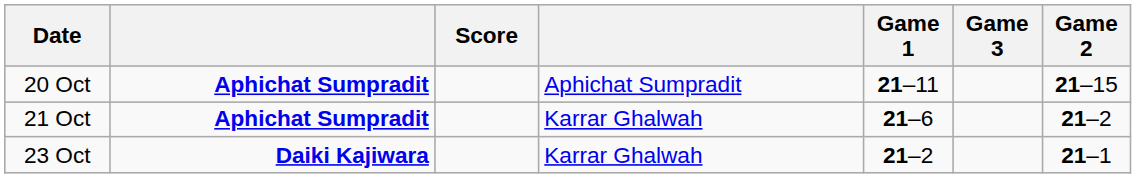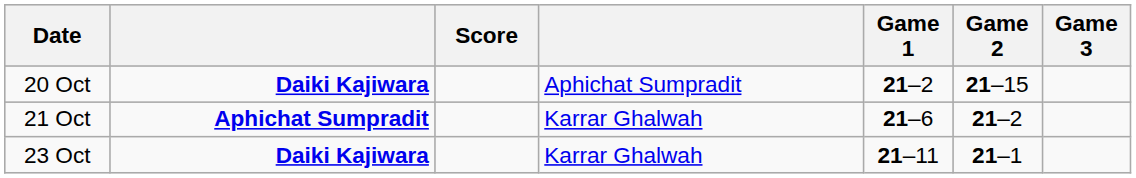columns swapped: Game 2 <-> Game 3
20 Oct | column 2: Aphichat Sumpradit -> Daiki Kajiwara
20 Oct | Game 1: 21–11 -> 21–2
23 Oct | Game 1: 21–2 -> 21–11
